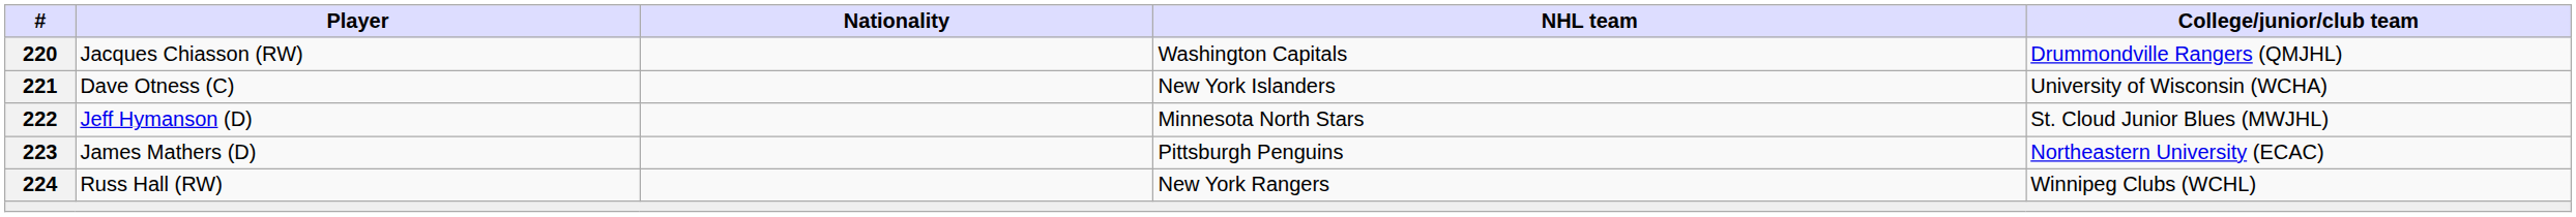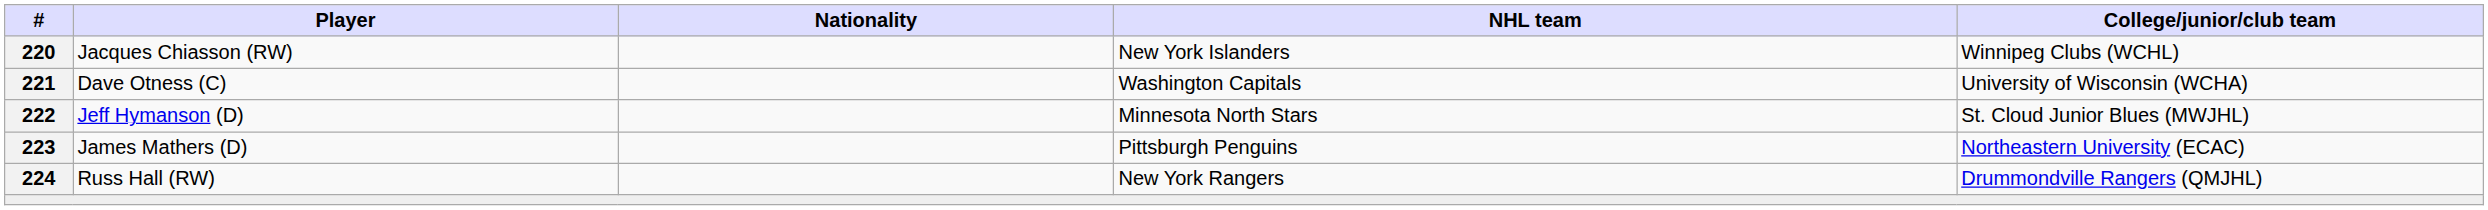Jacques Chiasson (RW) | NHL team: Washington Capitals -> New York Islanders
Jacques Chiasson (RW) | College/junior/club team: Drummondville Rangers (QMJHL) -> Winnipeg Clubs (WCHL)
Dave Otness (C) | NHL team: New York Islanders -> Washington Capitals
Russ Hall (RW) | College/junior/club team: Winnipeg Clubs (WCHL) -> Drummondville Rangers (QMJHL)
